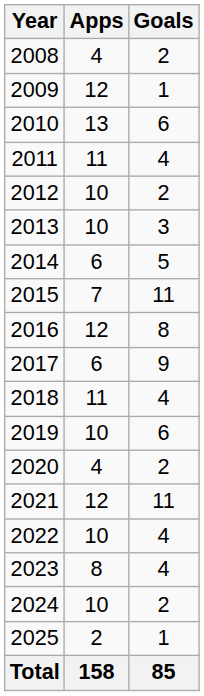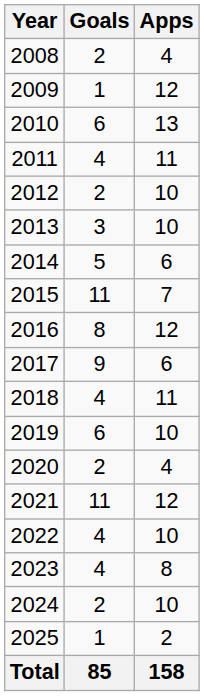columns swapped: Apps <-> Goals
